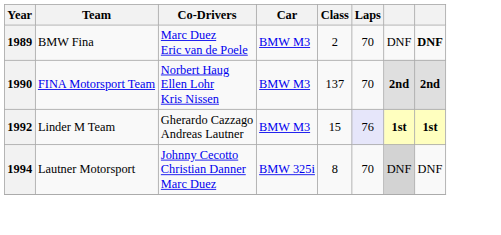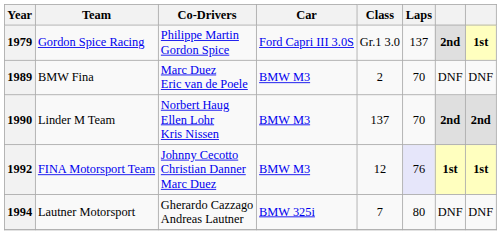+ row: 1979 | Gordon Spice Racing | Philippe Martin Gordon Spice | Ford Capri III 3.0S | Gr.1 3.0 | 137 | 2nd | 1st
1989 | column 8: bold -> normal
1990 | Team: FINA Motorsport Team -> Linder M Team
1992 | Team: Linder M Team -> FINA Motorsport Team
1992 | Co-Drivers: Gherardo Cazzago Andreas Lautner -> Johnny Cecotto Christian Danner Marc Duez
1992 | Class: 15 -> 12
1994 | Co-Drivers: Johnny Cecotto Christian Danner Marc Duez -> Gherardo Cazzago Andreas Lautner
1994 | Class: 8 -> 7
1994 | Laps: 70 -> 80
1994 | column 7: lightgrey background -> no background
